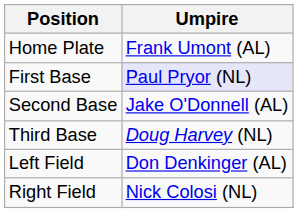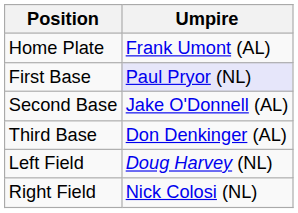Third Base | Umpire: Doug Harvey (NL) -> Don Denkinger (AL)
Left Field | Umpire: Don Denkinger (AL) -> Doug Harvey (NL)
